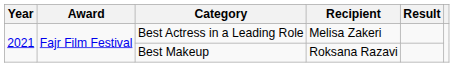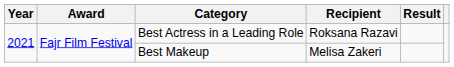Best Actress in a Leading Role | Recipient: Melisa Zakeri -> Roksana Razavi
Best Makeup | Recipient: Roksana Razavi -> Melisa Zakeri
